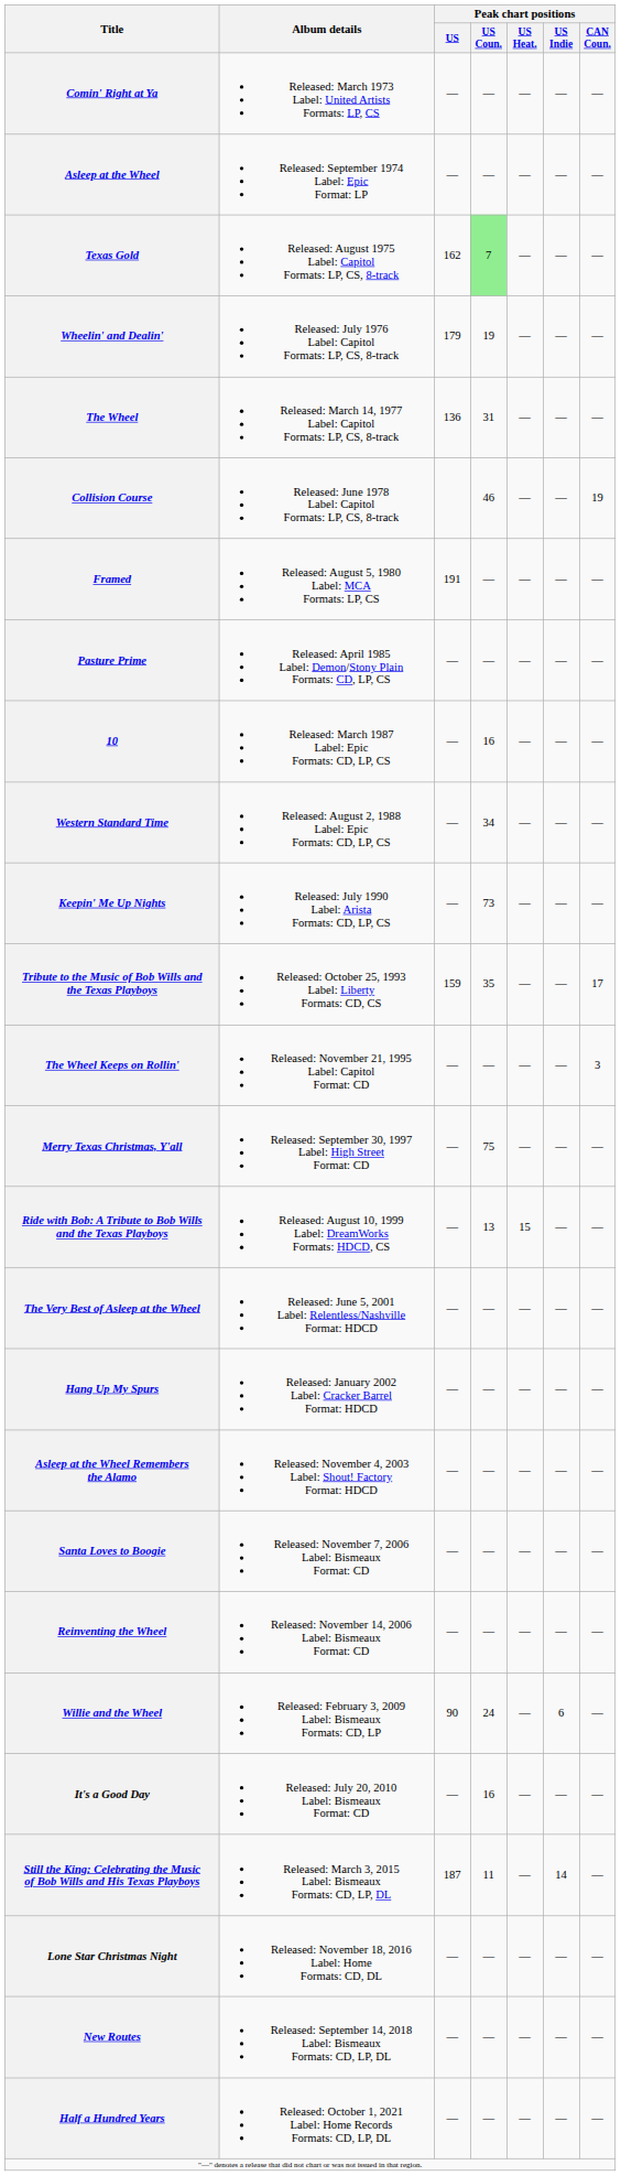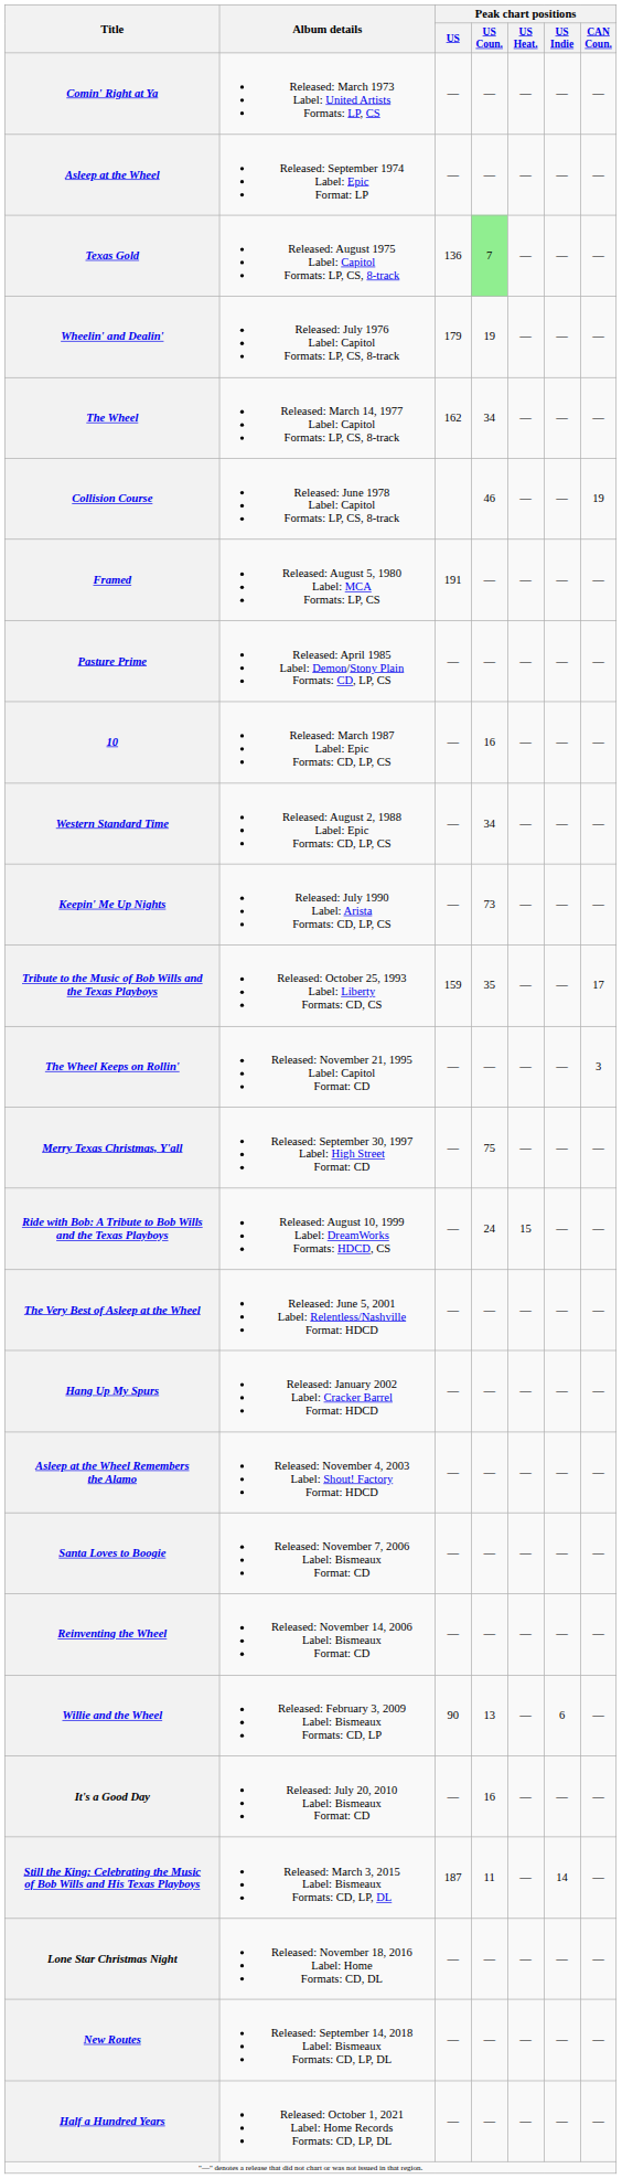Texas Gold | Peak chart positions / US: 162 -> 136
The Wheel | Peak chart positions / US: 136 -> 162
The Wheel | Peak chart positions / US Coun.: 31 -> 34
Ride with Bob: A Tribute to Bob Wills and the Texas Playboys | Peak chart positions / US Coun.: 13 -> 24
Willie and the Wheel | Peak chart positions / US Coun.: 24 -> 13
